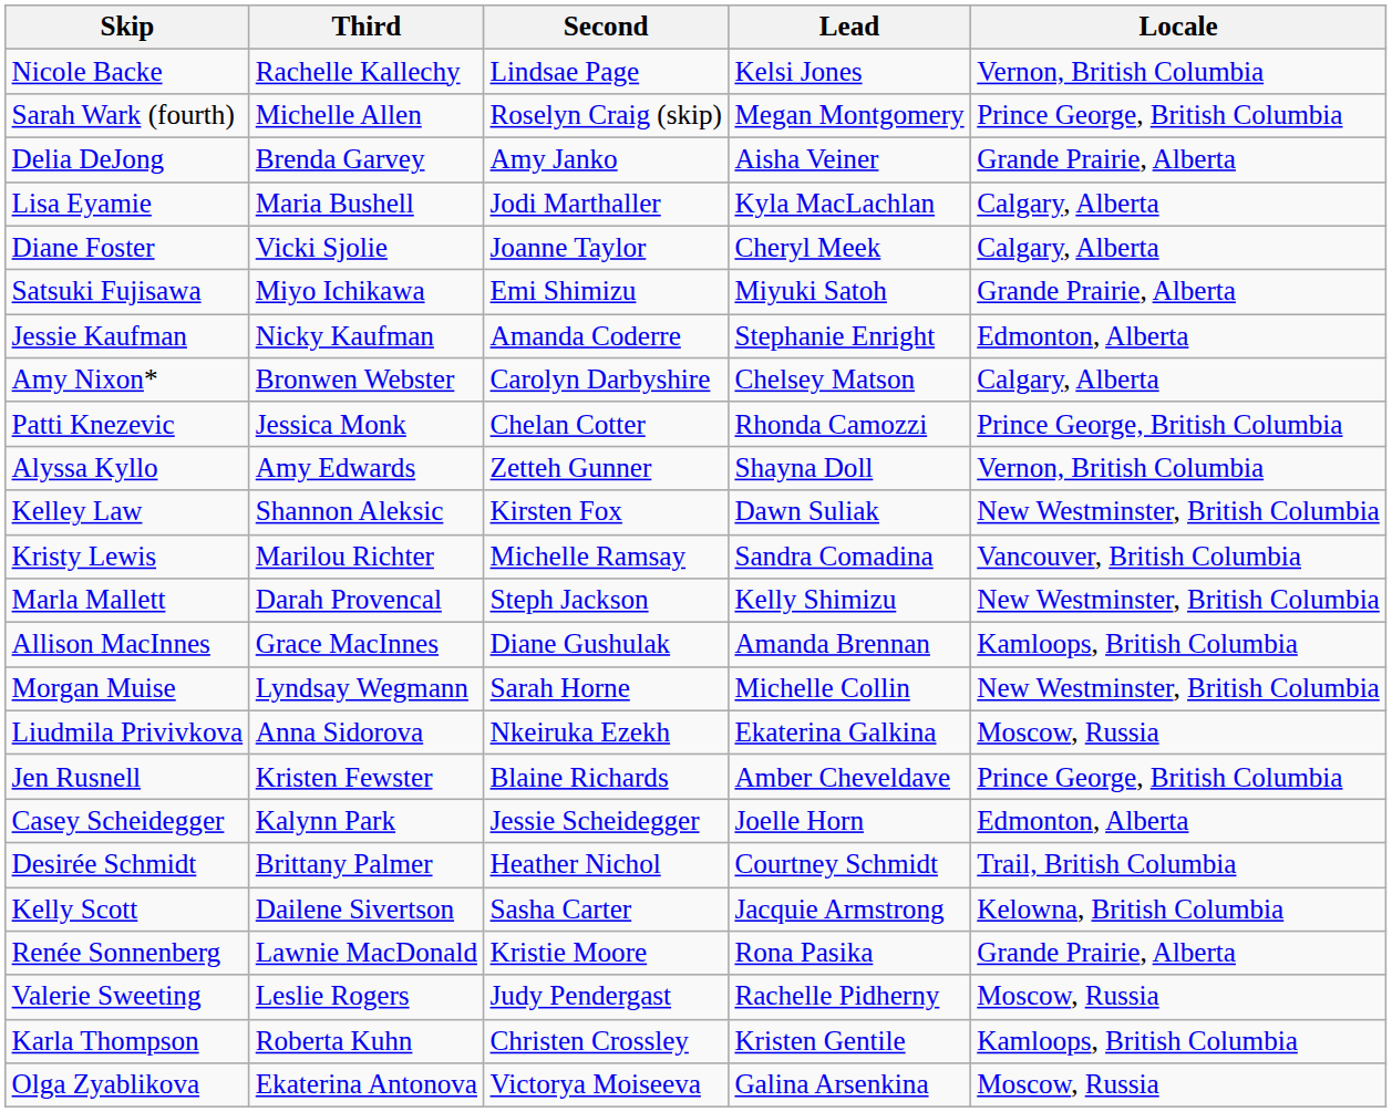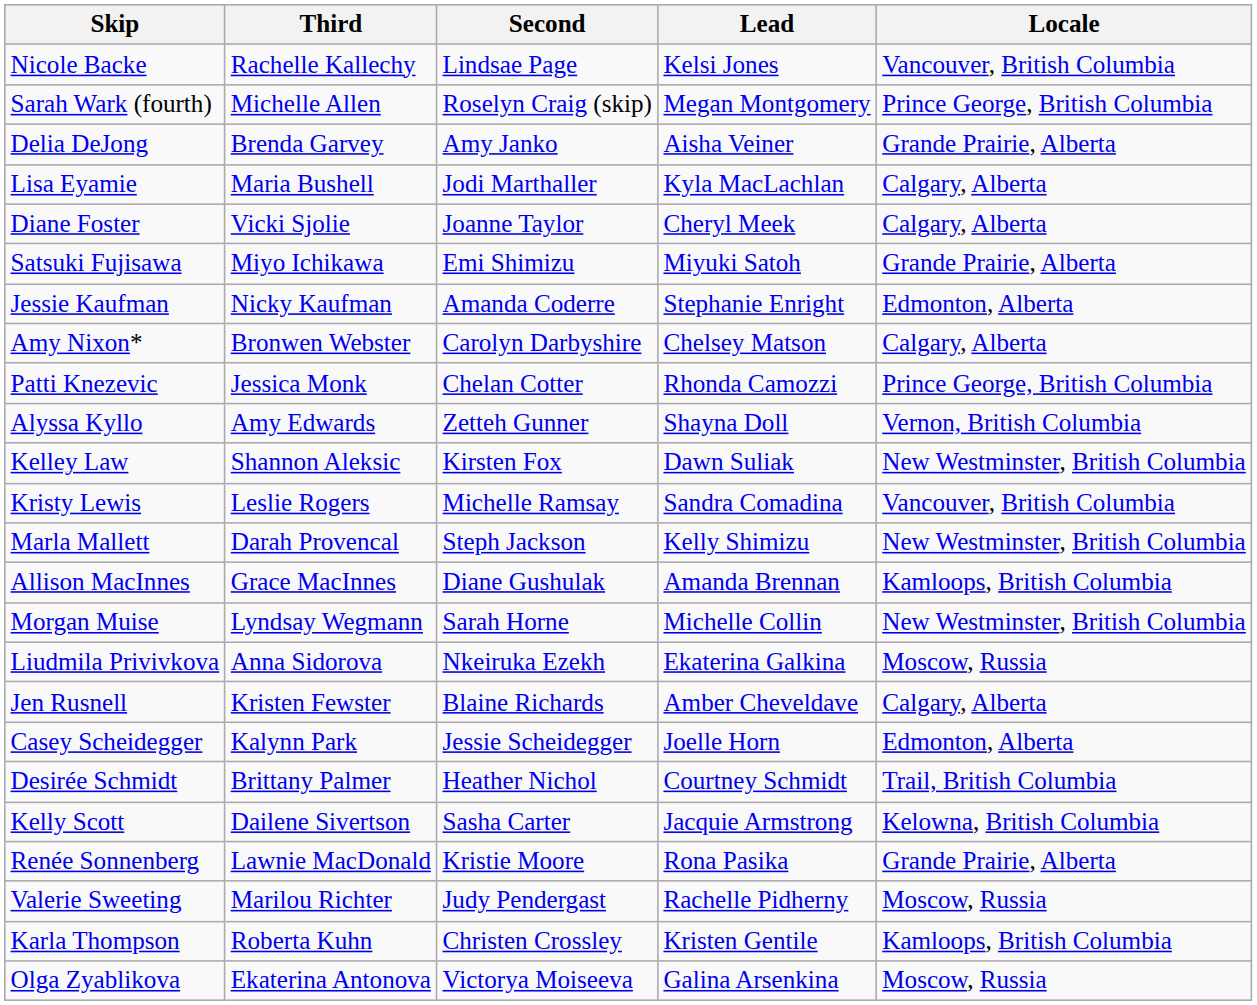Nicole Backe | Locale: Vernon, British Columbia -> Vancouver, British Columbia
Kristy Lewis | Third: Marilou Richter -> Leslie Rogers
Jen Rusnell | Locale: Prince George, British Columbia -> Calgary, Alberta
Valerie Sweeting | Third: Leslie Rogers -> Marilou Richter
